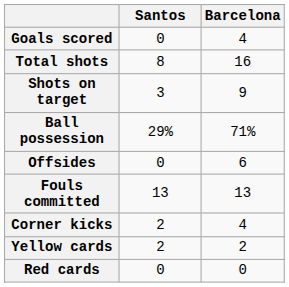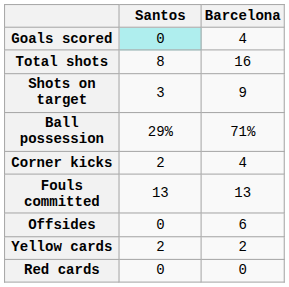Goals scored | Santos: no background -> paleturquoise background
rows swapped: Corner kicks <-> Offsides
